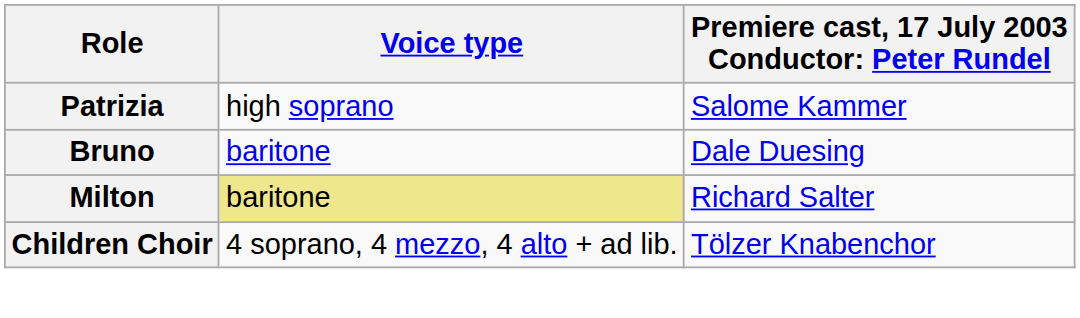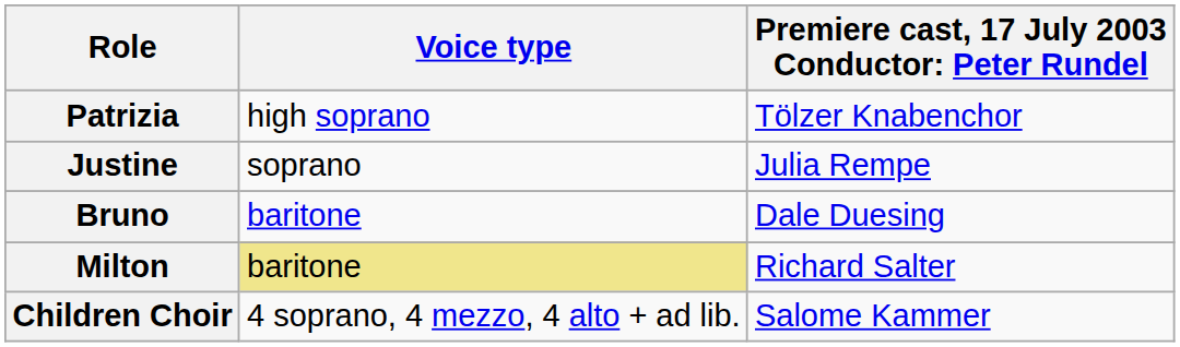Patrizia | column 3: Salome Kammer -> Tölzer Knabenchor
+ row: Justine | soprano | Julia Rempe
Children Choir | column 3: Tölzer Knabenchor -> Salome Kammer
